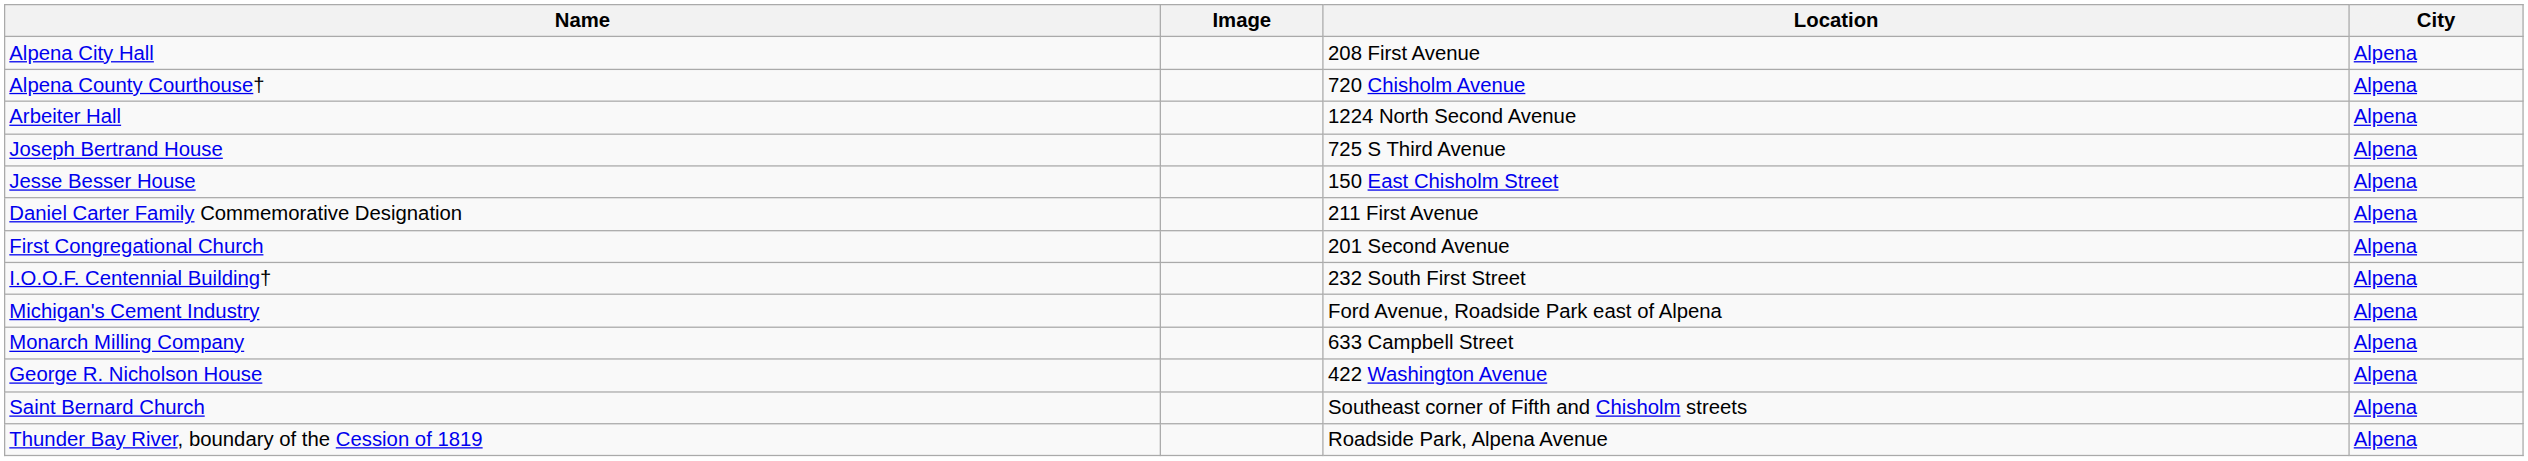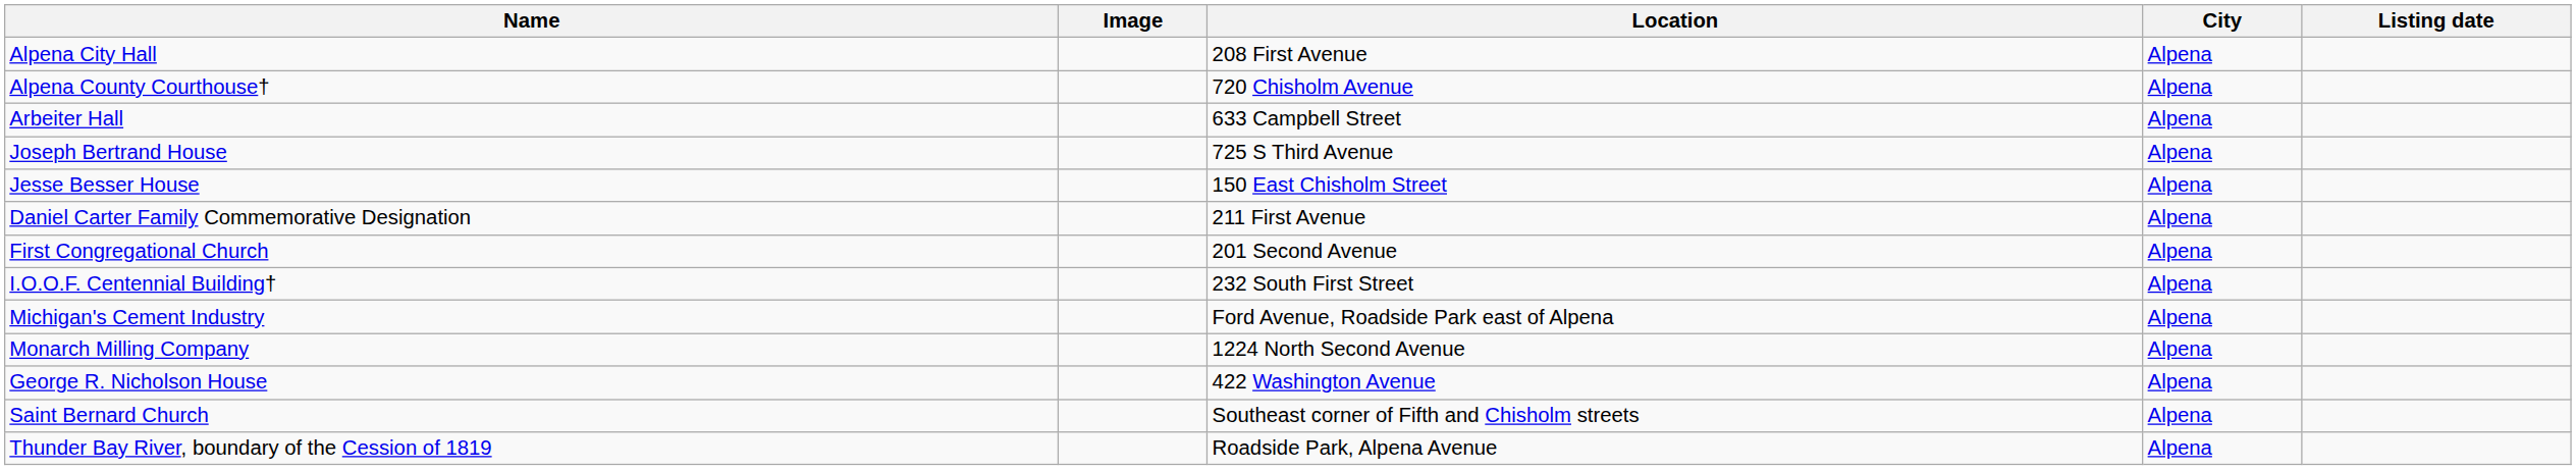+ column: Listing date
Arbeiter Hall | Location: 1224 North Second Avenue -> 633 Campbell Street
Monarch Milling Company | Location: 633 Campbell Street -> 1224 North Second Avenue
